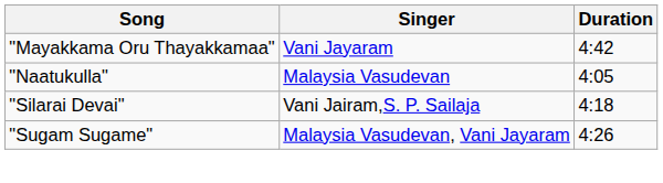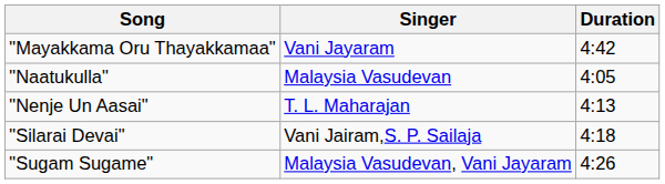+ row: "Nenje Un Aasai" | T. L. Maharajan | 4:13
